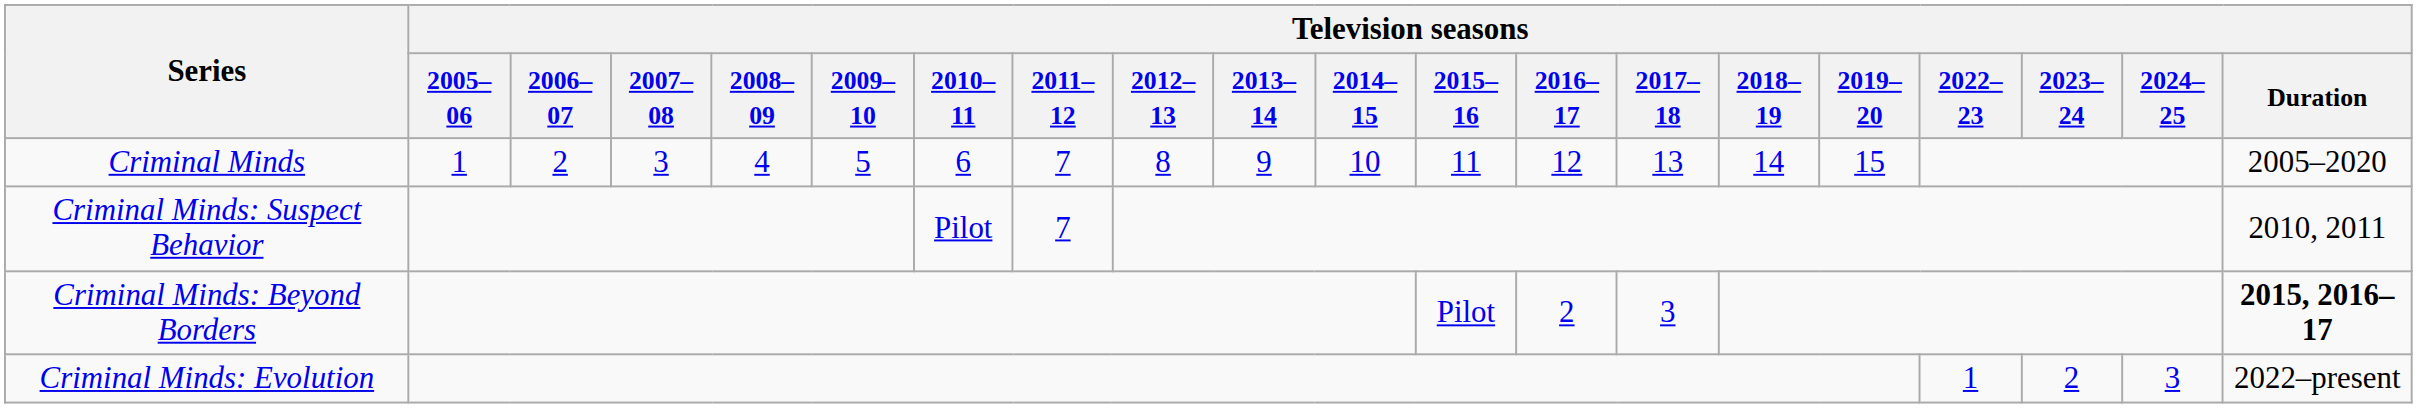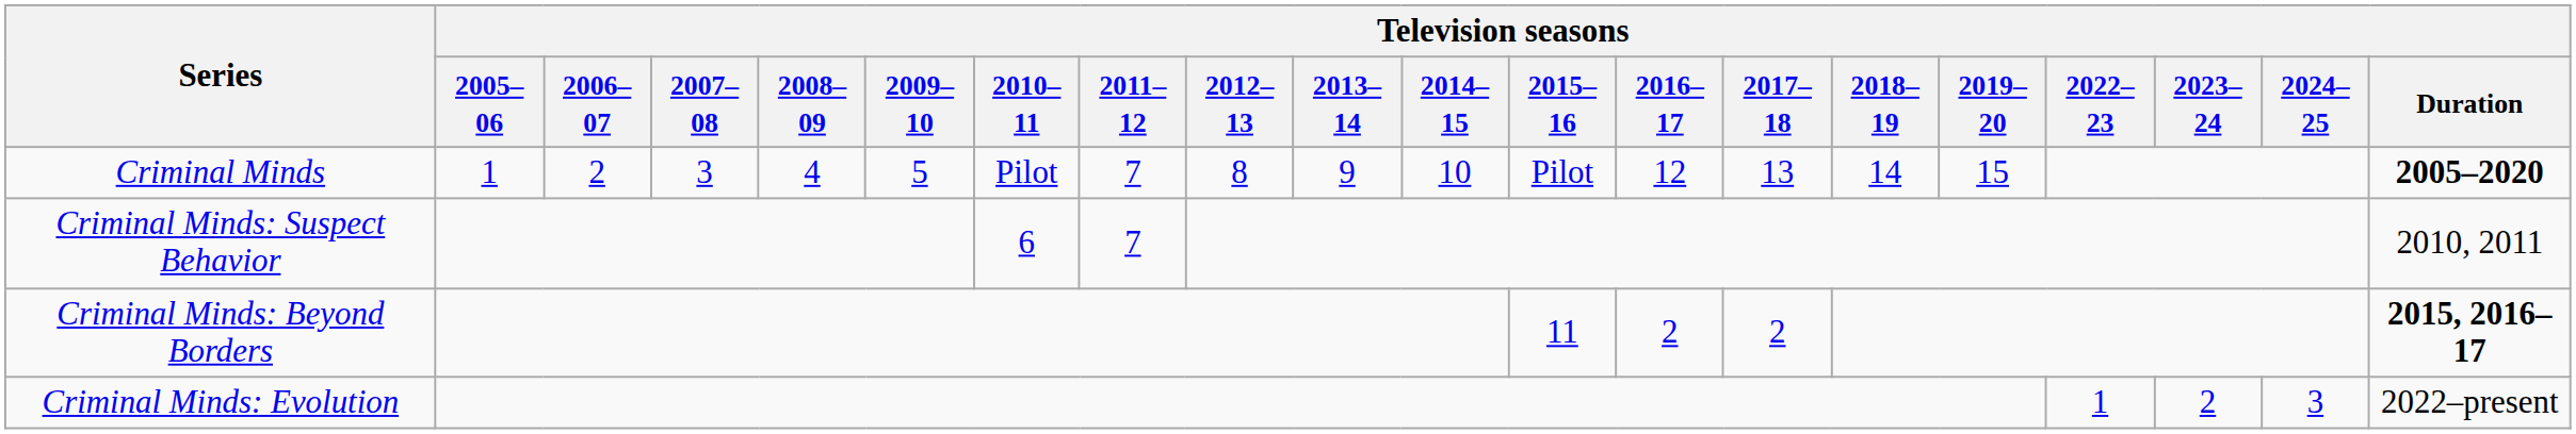Criminal Minds | Television seasons / 2010–11: 6 -> Pilot
Criminal Minds | Television seasons / 2015–16: 11 -> Pilot
Criminal Minds | Television seasons / Duration: normal -> bold
Criminal Minds: Suspect Behavior | Television seasons / 2010–11: Pilot -> 6
Criminal Minds: Beyond Borders | Television seasons / 2015–16: Pilot -> 11
Criminal Minds: Beyond Borders | Television seasons / 2017–18: 3 -> 2
